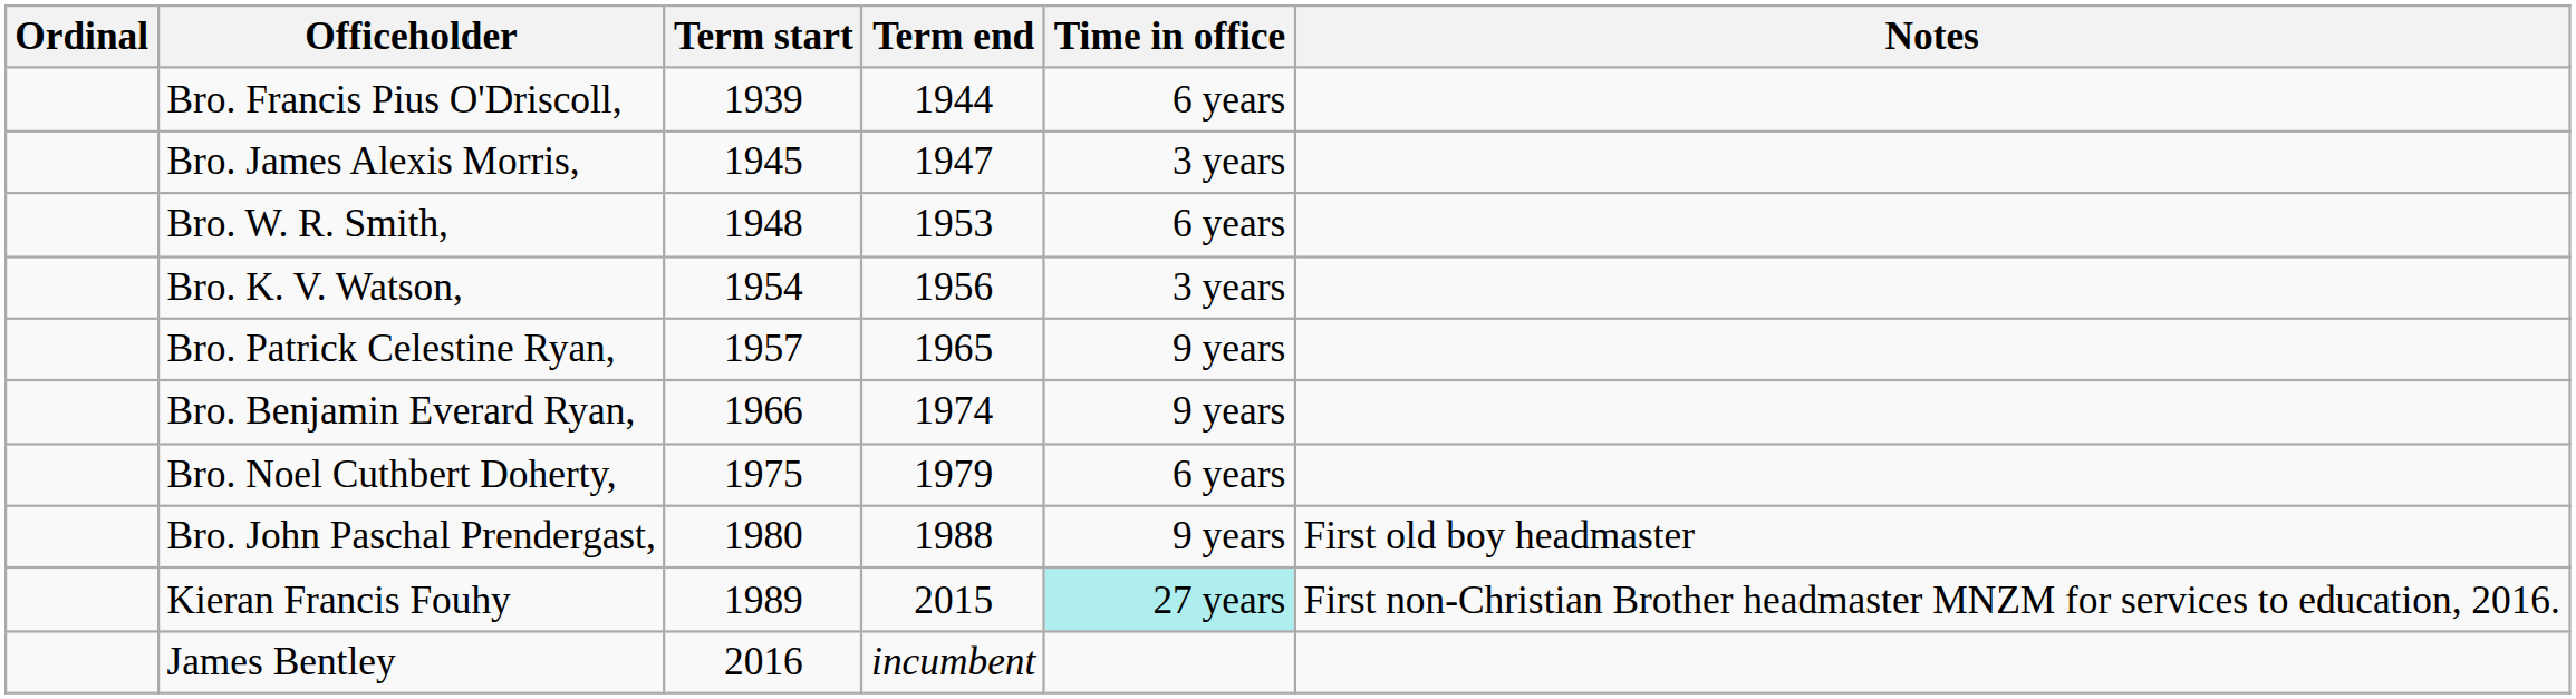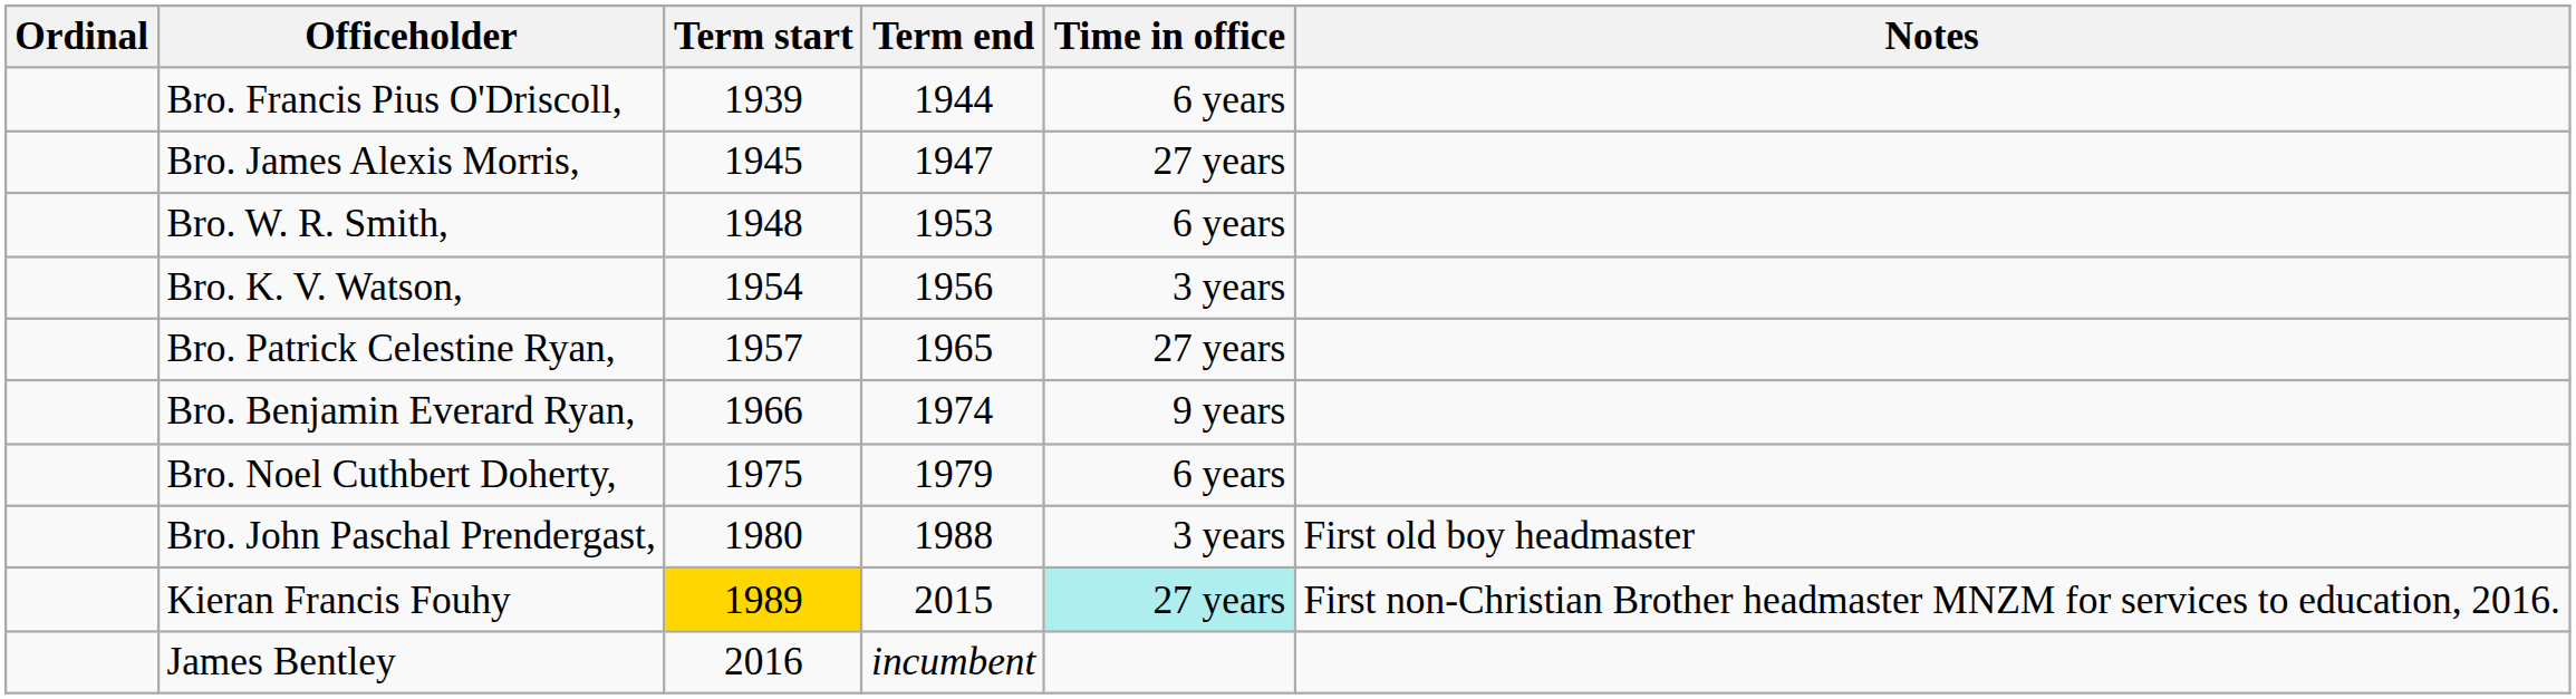Bro. James Alexis Morris, | Time in office: 3 years -> 27 years
Bro. Patrick Celestine Ryan, | Time in office: 9 years -> 27 years
Bro. John Paschal Prendergast, | Time in office: 9 years -> 3 years
Kieran Francis Fouhy | Term start: no background -> gold background
